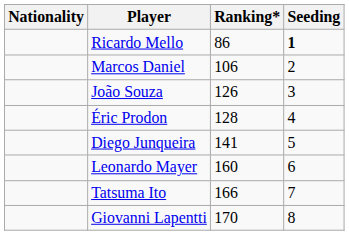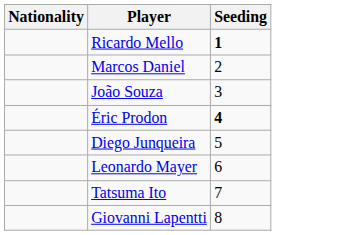- column: Ranking* | 86 | 106 | 126 | 128 | 141 | 160 | 166 | 170
Éric Prodon | Seeding: normal -> bold
